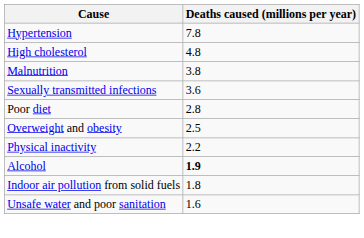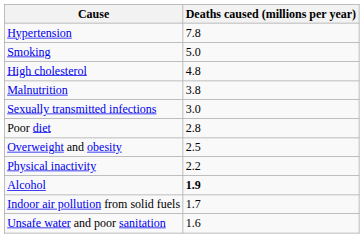+ row: Smoking | 5.0
Sexually transmitted infections | Deaths caused (millions per year): 3.6 -> 3.0
Indoor air pollution from solid fuels | Deaths caused (millions per year): 1.8 -> 1.7
